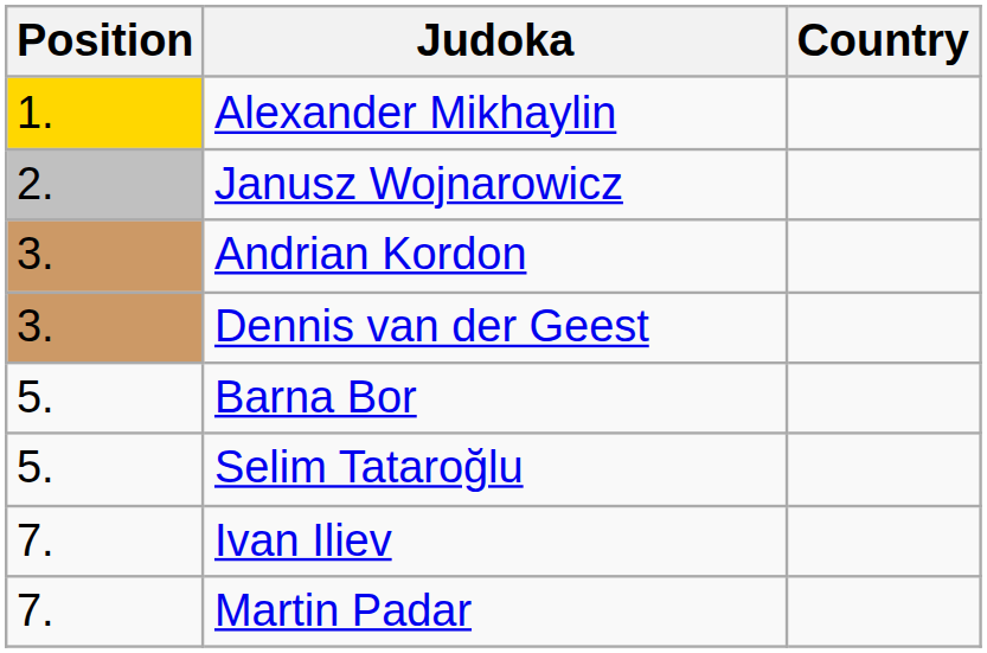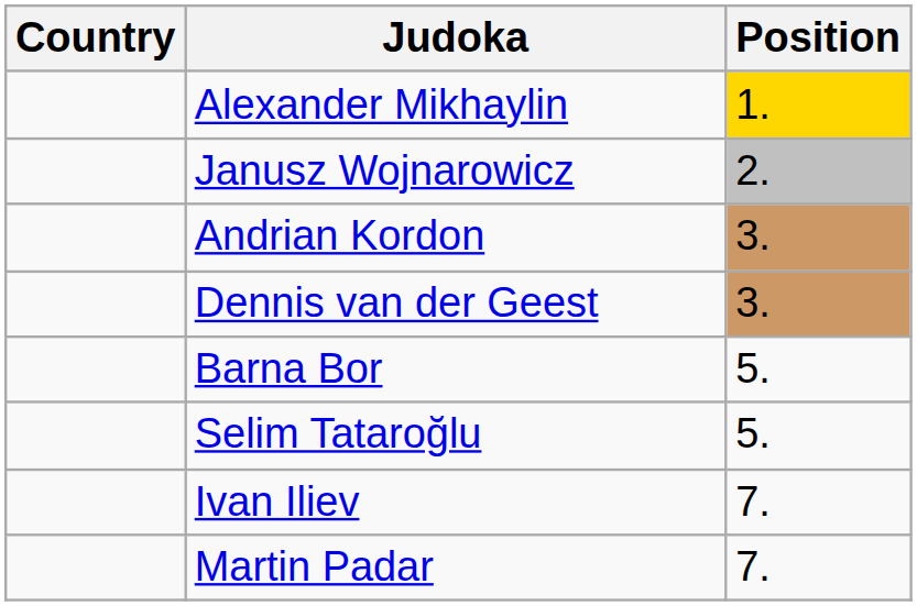columns swapped: Position <-> Country
